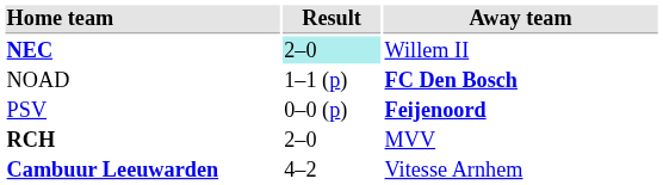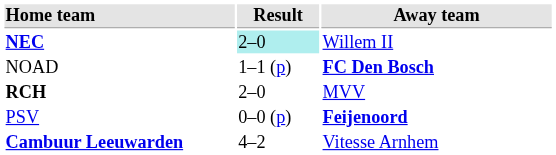rows swapped: PSV <-> RCH
